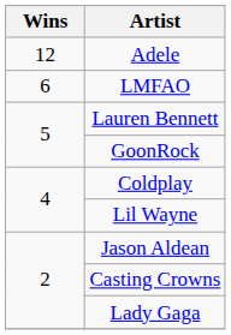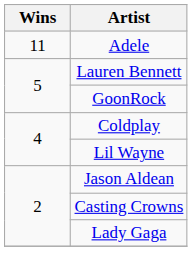Adele | Wins: 12 -> 11
- row: 6 | LMFAO
